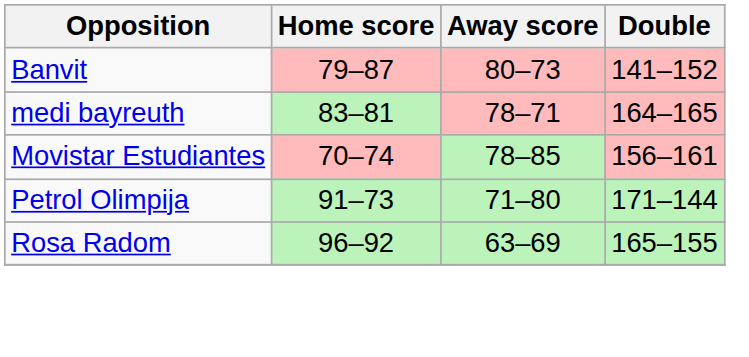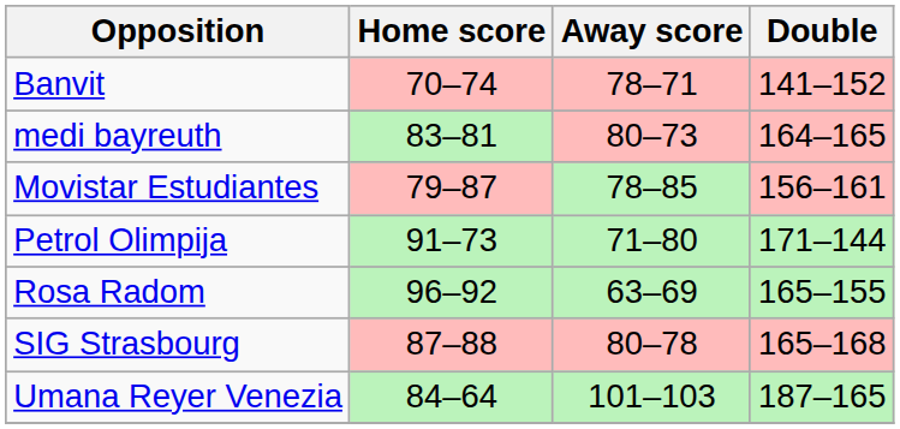Banvit | Home score: 79–87 -> 70–74
Banvit | Away score: 80–73 -> 78–71
medi bayreuth | Away score: 78–71 -> 80–73
Movistar Estudiantes | Home score: 70–74 -> 79–87
+ row: SIG Strasbourg | 87–88 | 80–78 | 165–168
+ row: Umana Reyer Venezia | 84–64 | 101–103 | 187–165
